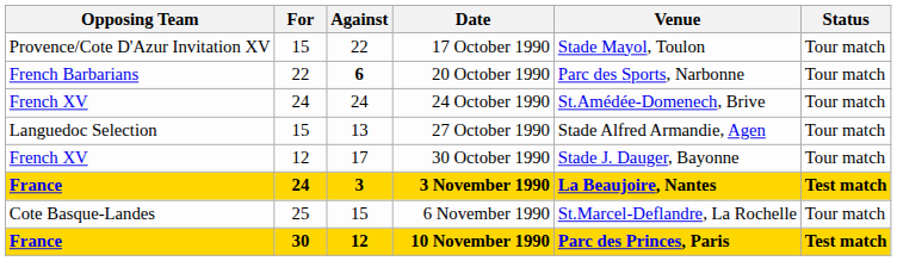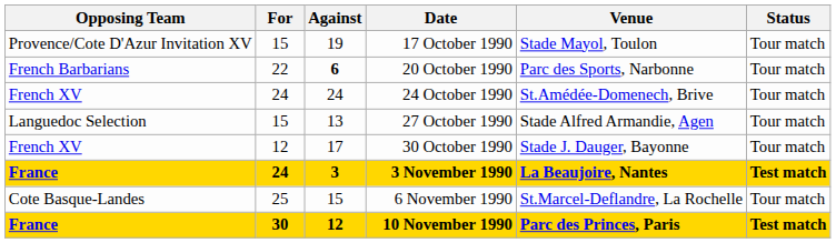17 October 1990 | Against: 22 -> 19
